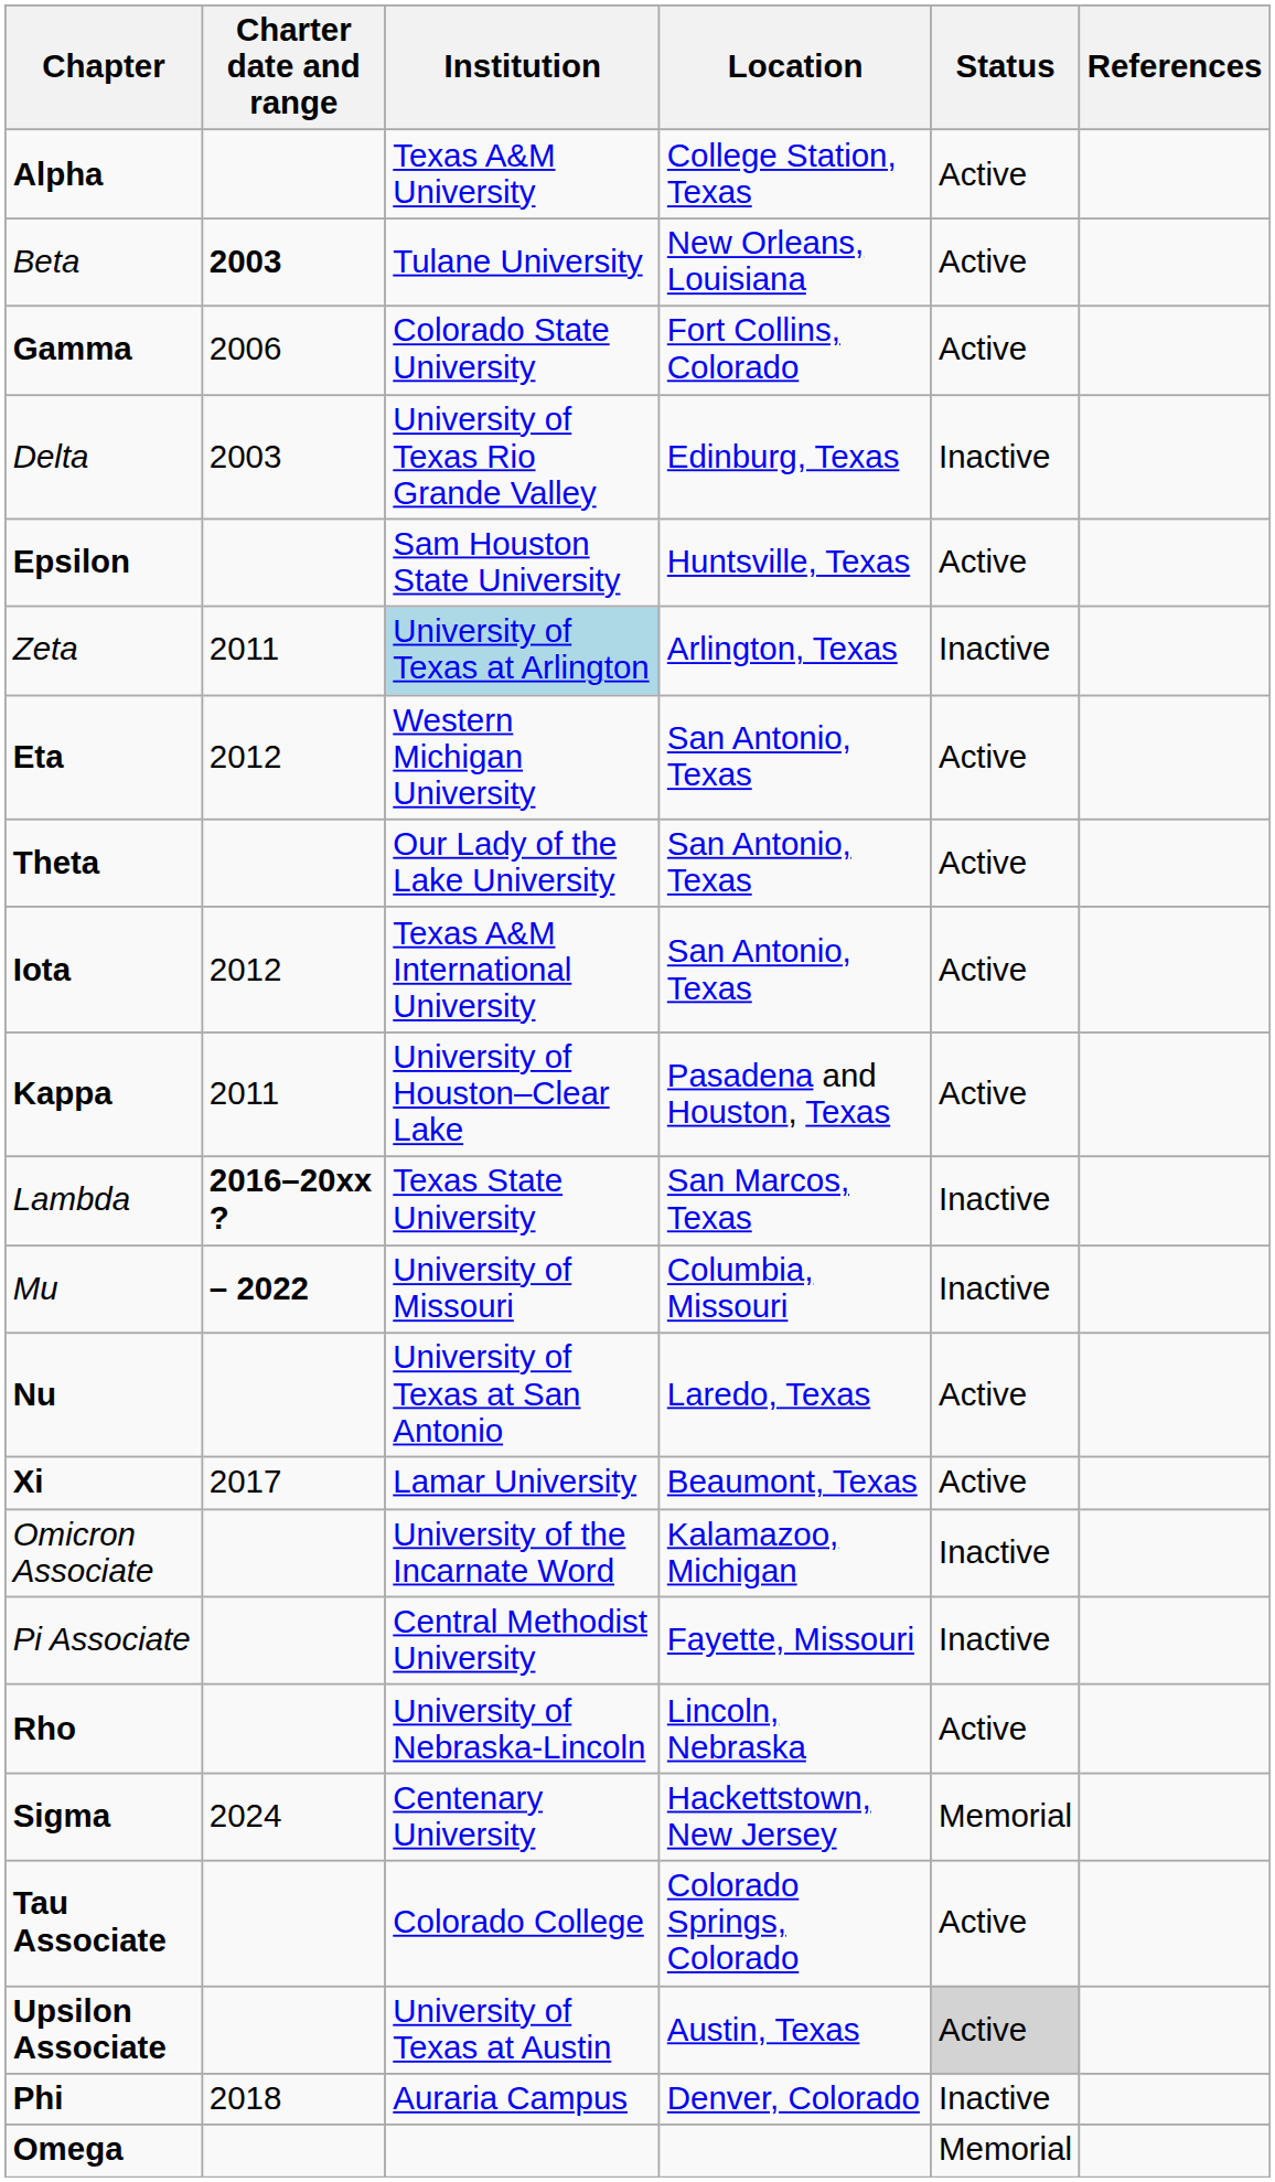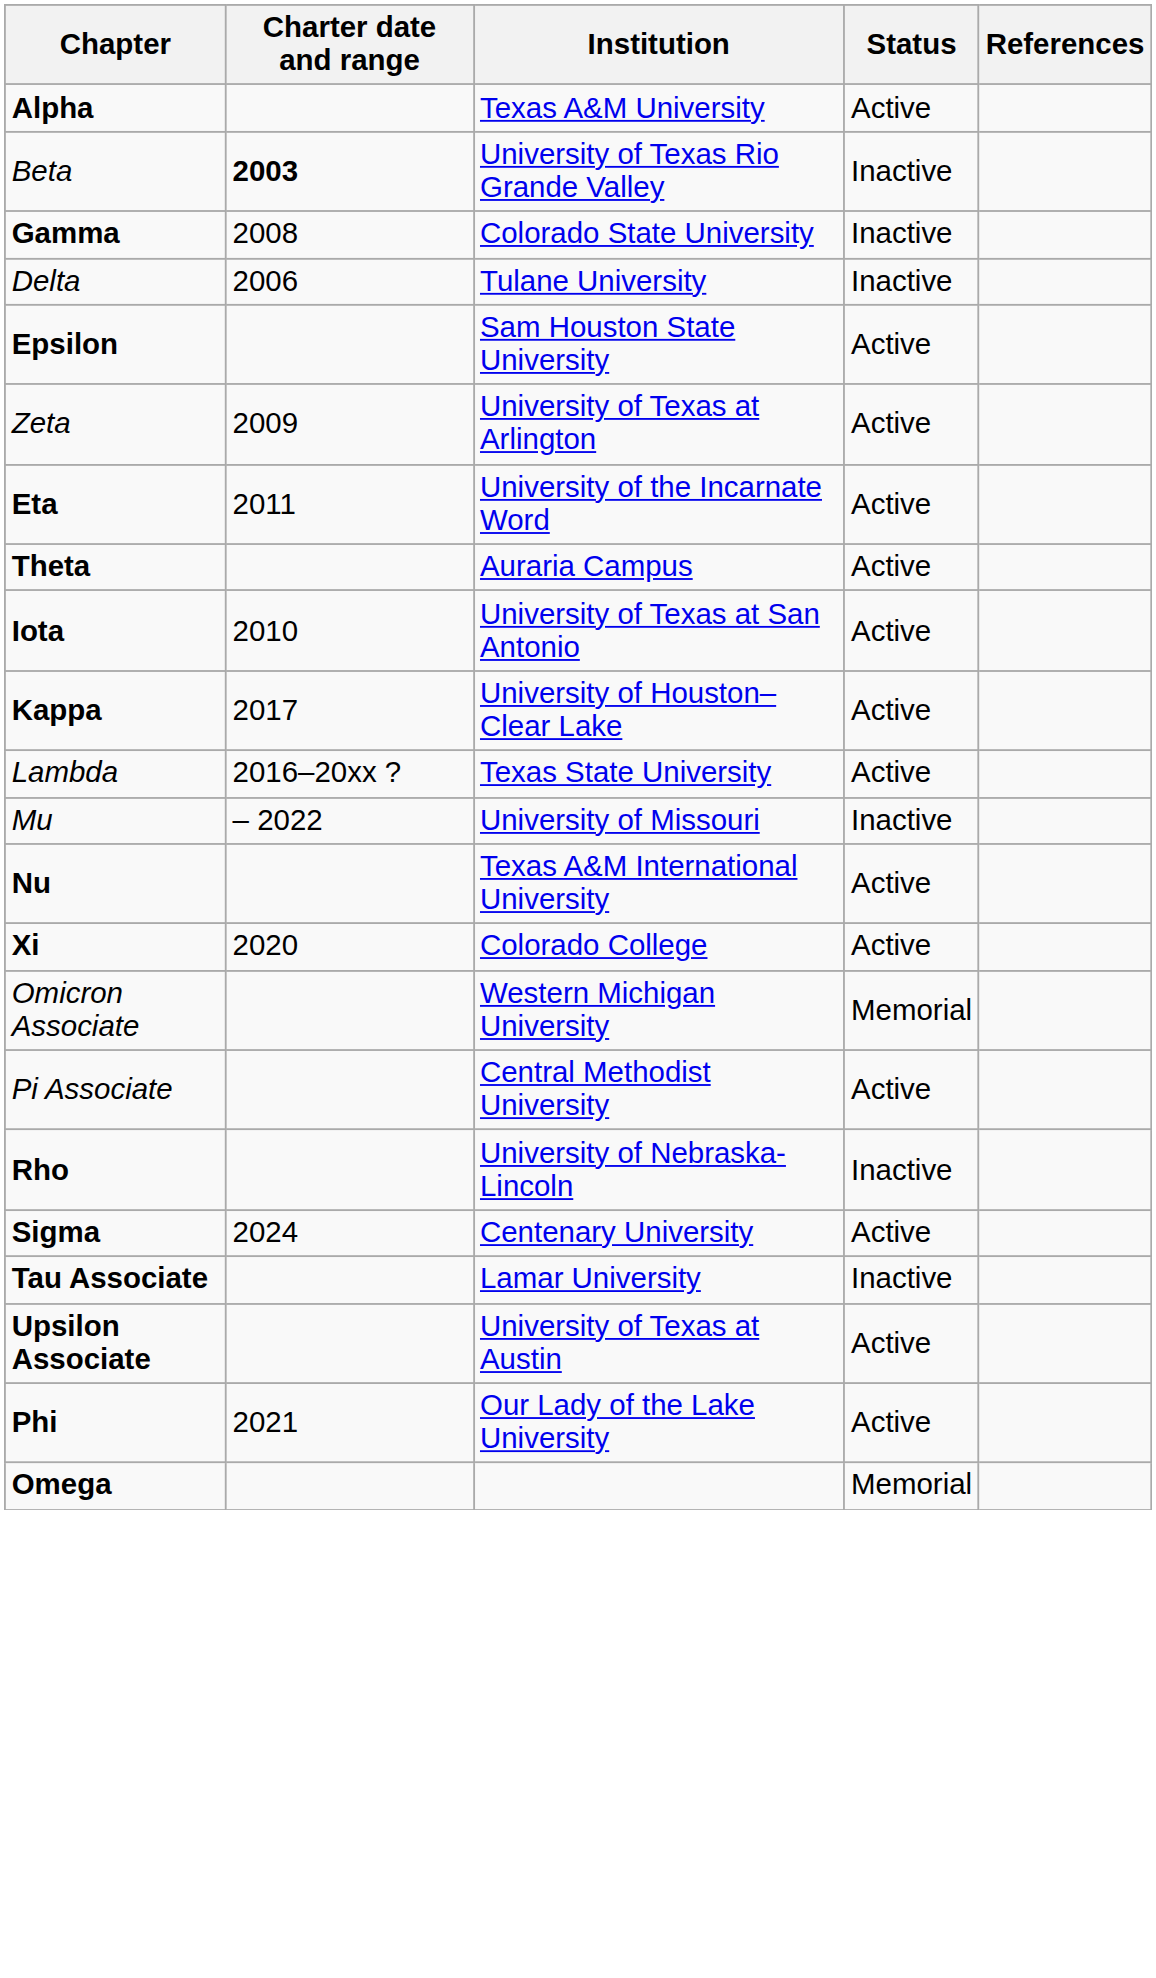- column: Location | College Station, Texas | New Orleans, Louisiana | Fort Collins, Colorado | Edinburg, Texas | Huntsville, Texas | Arlington, Texas | San Antonio, Texas | San Antonio, Texas | San Antonio, Texas | Pasadena and Houston, Texas | San Marcos, Texas | Columbia, Missouri | Laredo, Texas | Beaumont, Texas | Kalamazoo, Michigan | Fayette, Missouri | Lincoln, Nebraska | Hackettstown, New Jersey | Colorado Springs, Colorado | Austin, Texas | Denver, Colorado
Beta | Institution: Tulane University -> University of Texas Rio Grande Valley
Beta | Status: Active -> Inactive
Gamma | Charter date and range: 2006 -> 2008
Gamma | Status: Active -> Inactive
Delta | Charter date and range: 2003 -> 2006
Delta | Institution: University of Texas Rio Grande Valley -> Tulane University
Zeta | Charter date and range: 2011 -> 2009
Zeta | Institution: lightblue background -> no background
Zeta | Status: Inactive -> Active
Eta | Charter date and range: 2012 -> 2011
Eta | Institution: Western Michigan University -> University of the Incarnate Word
Theta | Institution: Our Lady of the Lake University -> Auraria Campus
Iota | Charter date and range: 2012 -> 2010
Iota | Institution: Texas A&M International University -> University of Texas at San Antonio
Kappa | Charter date and range: 2011 -> 2017
Lambda | Charter date and range: bold -> normal
Lambda | Status: Inactive -> Active
Mu | Charter date and range: bold -> normal
Nu | Institution: University of Texas at San Antonio -> Texas A&M International University
Xi | Charter date and range: 2017 -> 2020
Xi | Institution: Lamar University -> Colorado College
Omicron Associate | Institution: University of the Incarnate Word -> Western Michigan University
Omicron Associate | Status: Inactive -> Memorial
Pi Associate | Status: Inactive -> Active
Rho | Status: Active -> Inactive
Sigma | Status: Memorial -> Active
Tau Associate | Institution: Colorado College -> Lamar University
Tau Associate | Status: Active -> Inactive
Upsilon Associate | Status: lightgrey background -> no background
Phi | Charter date and range: 2018 -> 2021
Phi | Institution: Auraria Campus -> Our Lady of the Lake University
Phi | Status: Inactive -> Active
